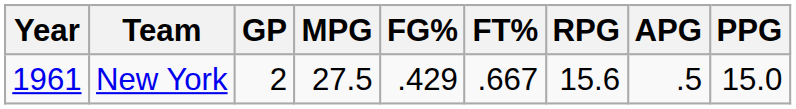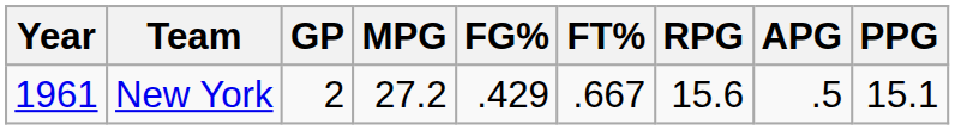New York | MPG: 27.5 -> 27.2
New York | PPG: 15.0 -> 15.1
